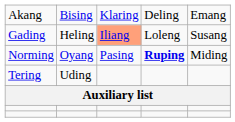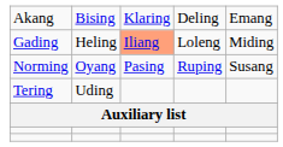Gading | column 5: Susang -> Miding
Norming | column 4: bold -> normal
Norming | column 5: Miding -> Susang
